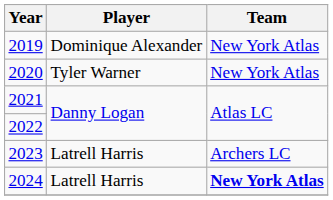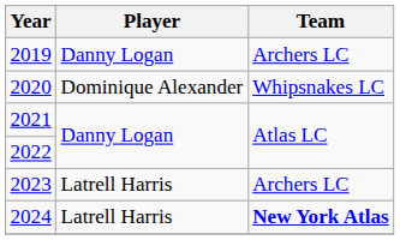2019 | Player: Dominique Alexander -> Danny Logan
2019 | Team: New York Atlas -> Archers LC
2020 | Player: Tyler Warner -> Dominique Alexander
2020 | Team: New York Atlas -> Whipsnakes LC
